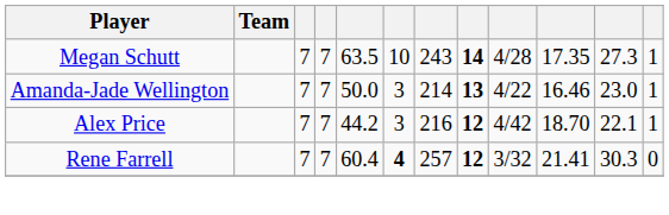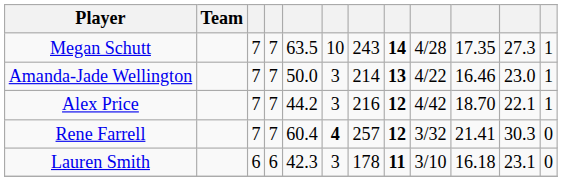+ row: Lauren Smith | 6 | 6 | 42.3 | 3 | 178 | 11 | 3/10 | 16.18 | 23.1 | 0
